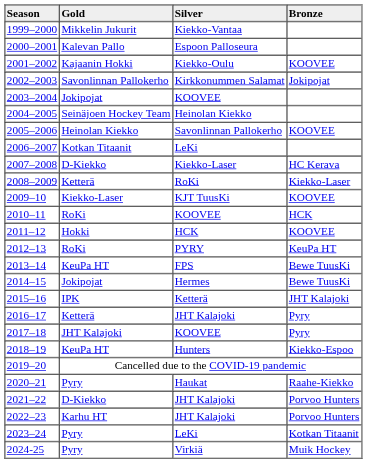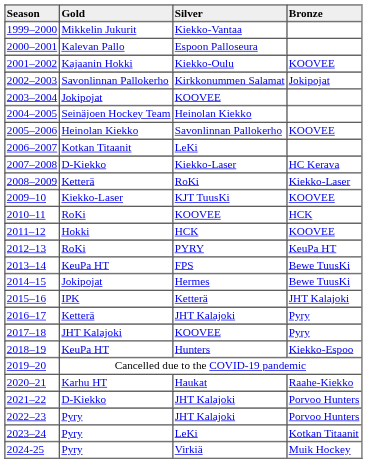2020–21 | Gold: Pyry -> Karhu HT
2022–23 | Gold: Karhu HT -> Pyry
